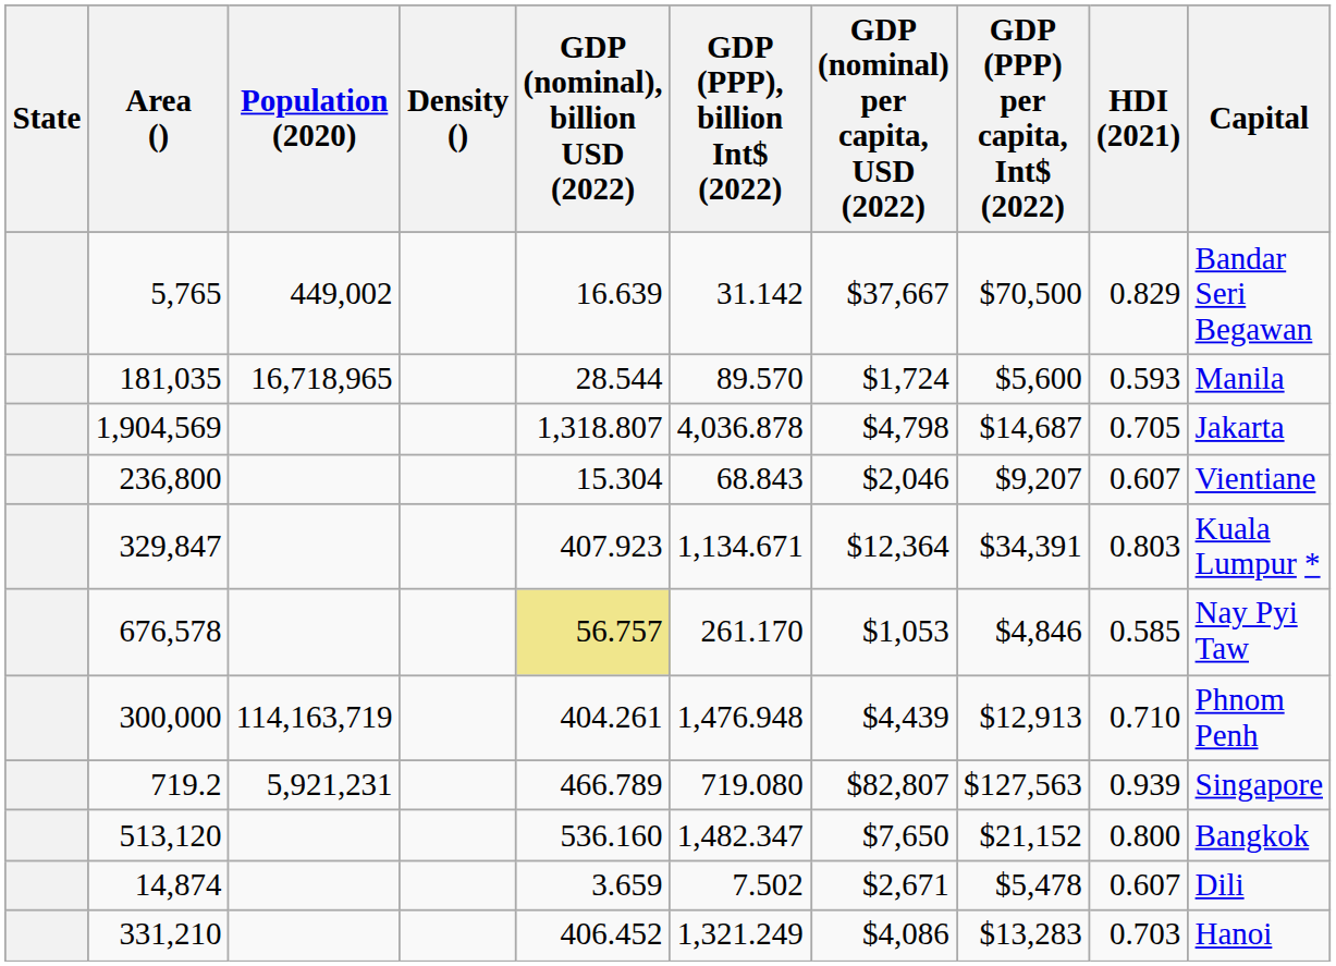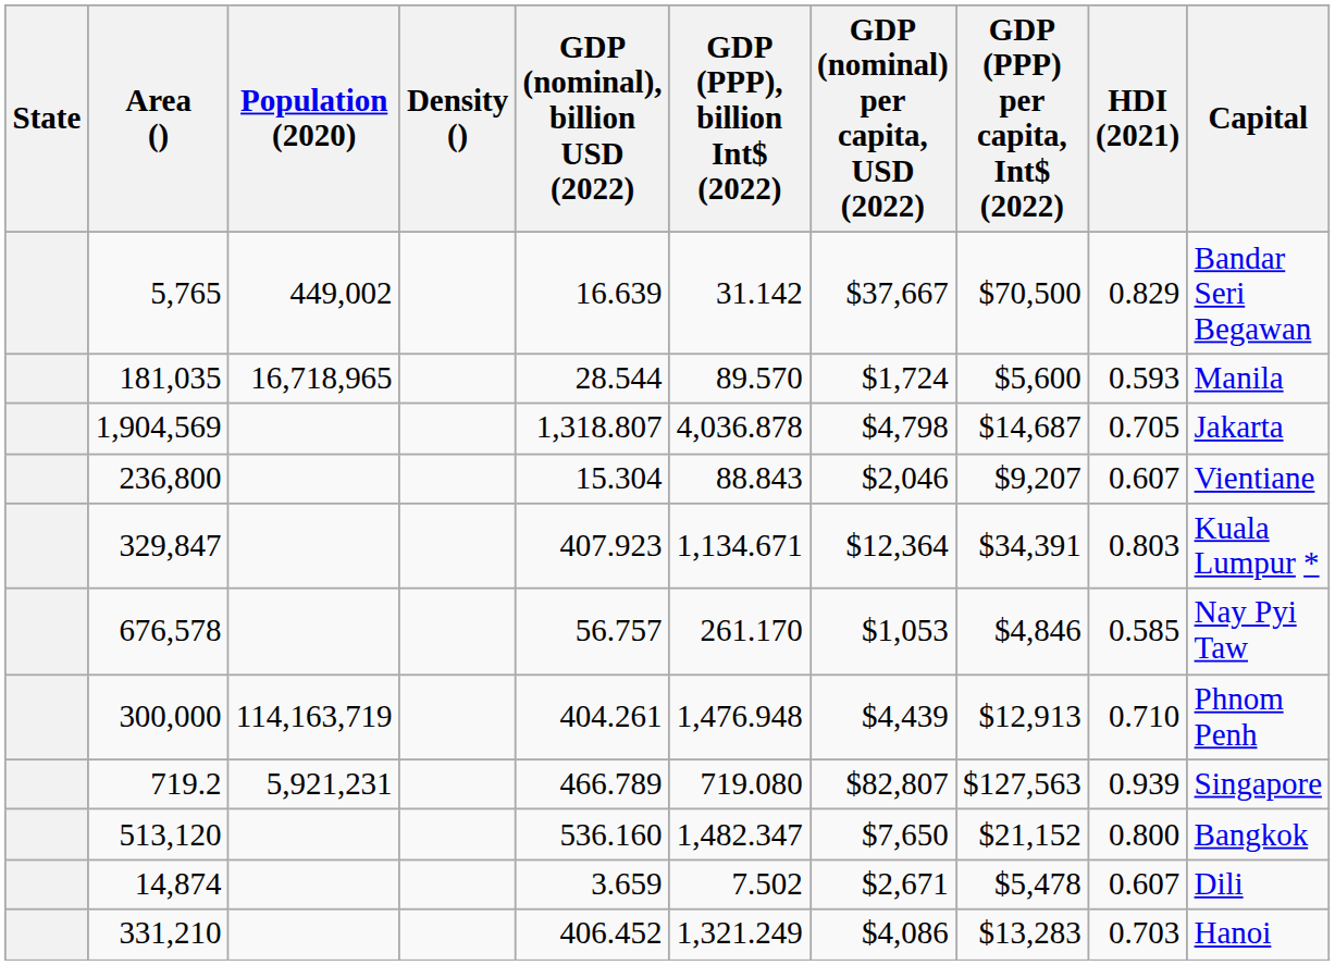236,800 | GDP (PPP), billion Int$ (2022): 68.843 -> 88.843
676,578 | GDP (nominal), billion USD (2022): khaki background -> no background
